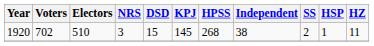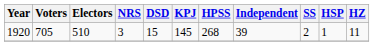1920 | Voters: 702 -> 705
1920 | Independent: 38 -> 39
